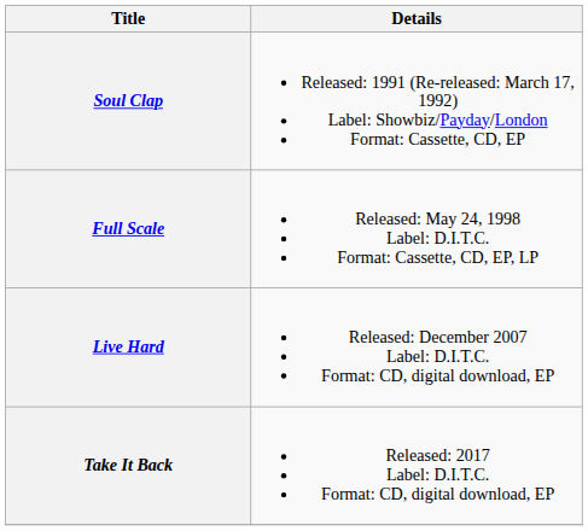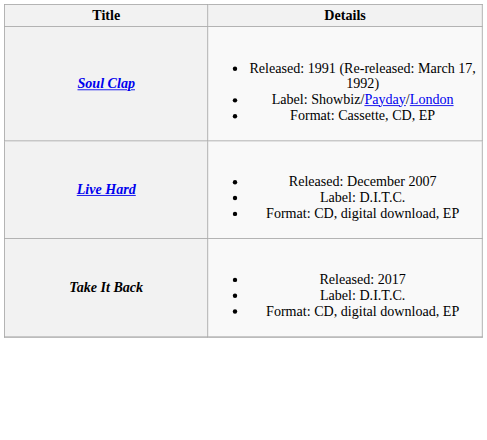- row: Full Scale | Released: May 24, 1998 Label: D.I.T.C. Format: Cassette, CD, EP, LP
